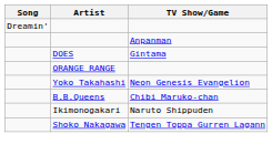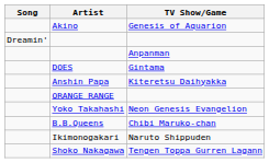+ row: Akino | Genesis of Aquarion
+ row: Anshin Papa | Kiteretsu Daihyakka
